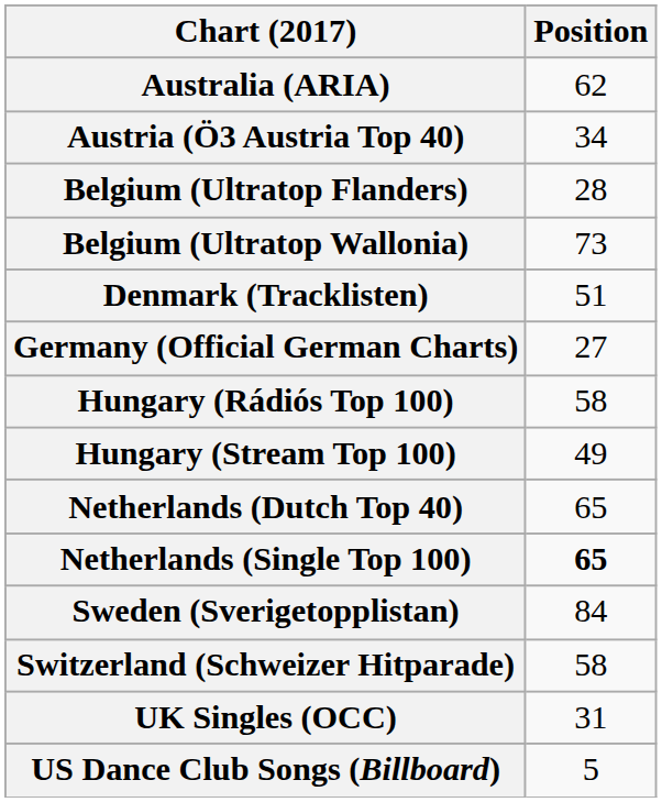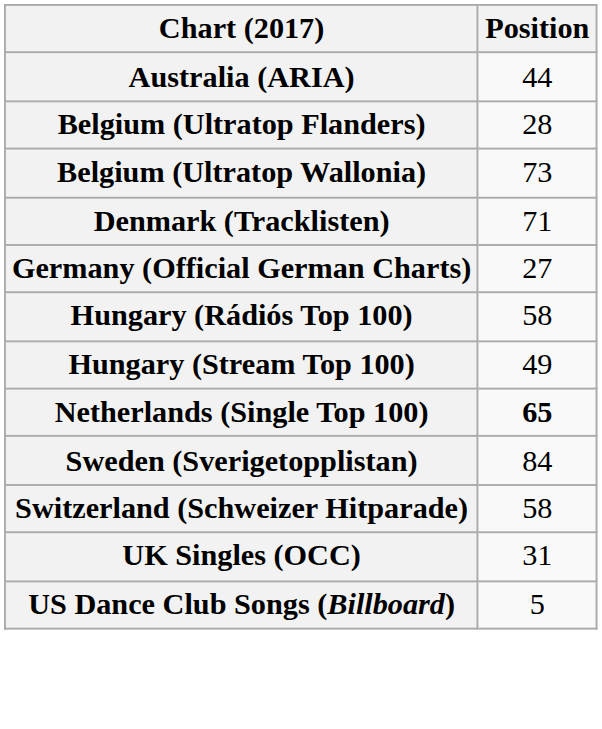Australia (ARIA) | Position: 62 -> 44
- row: Austria (Ö3 Austria Top 40) | 34
Denmark (Tracklisten) | Position: 51 -> 71
- row: Netherlands (Dutch Top 40) | 65
